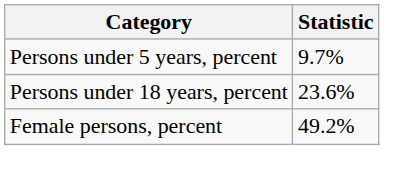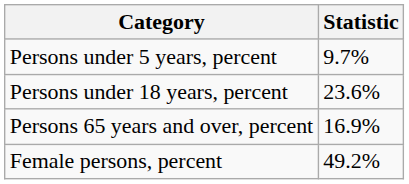+ row: Persons 65 years and over, percent | 16.9%
